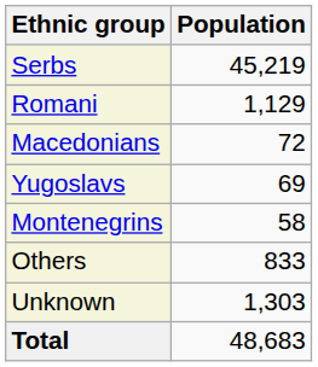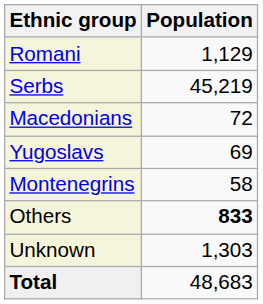rows swapped: Serbs <-> Romani
Others | Population: normal -> bold
